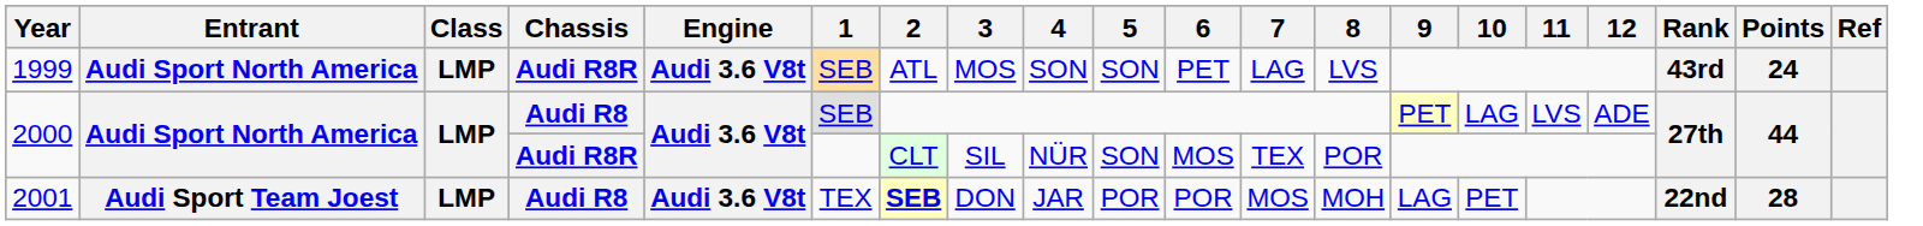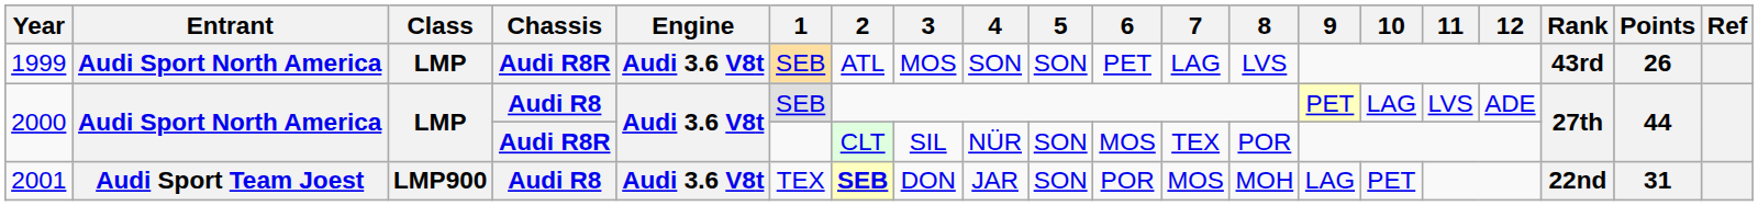1999 | Points: 24 -> 26
2001 | Class: LMP -> LMP900
2001 | 5: POR -> SON
2001 | Points: 28 -> 31
